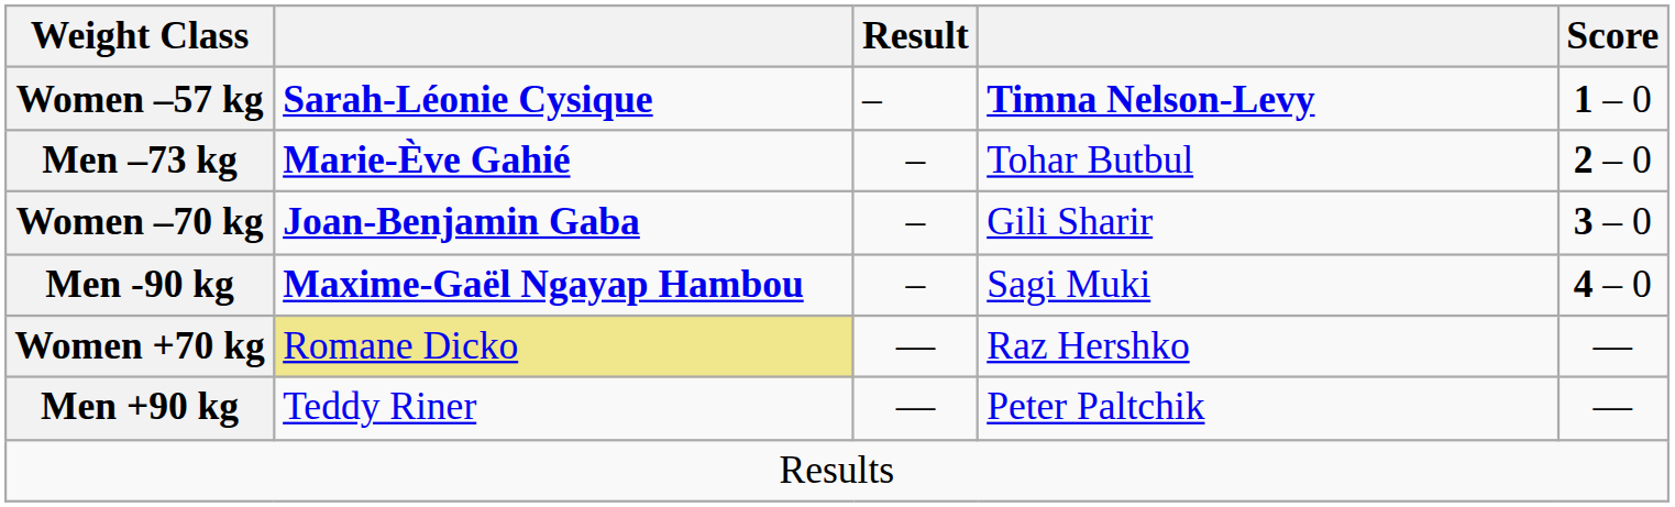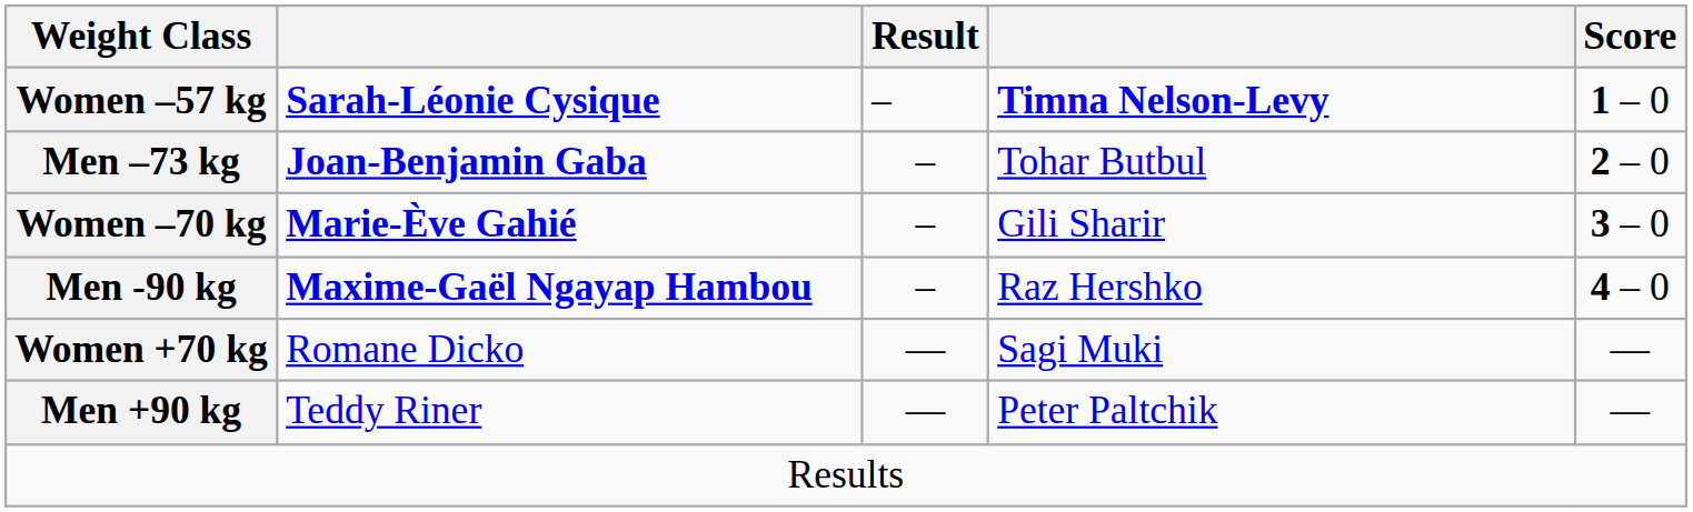Men –73 kg | column 2: Marie-Ève Gahié -> Joan-Benjamin Gaba
Women –70 kg | column 2: Joan-Benjamin Gaba -> Marie-Ève Gahié
Men -90 kg | column 4: Sagi Muki -> Raz Hershko
Women +70 kg | column 2: khaki background -> no background
Women +70 kg | column 4: Raz Hershko -> Sagi Muki
